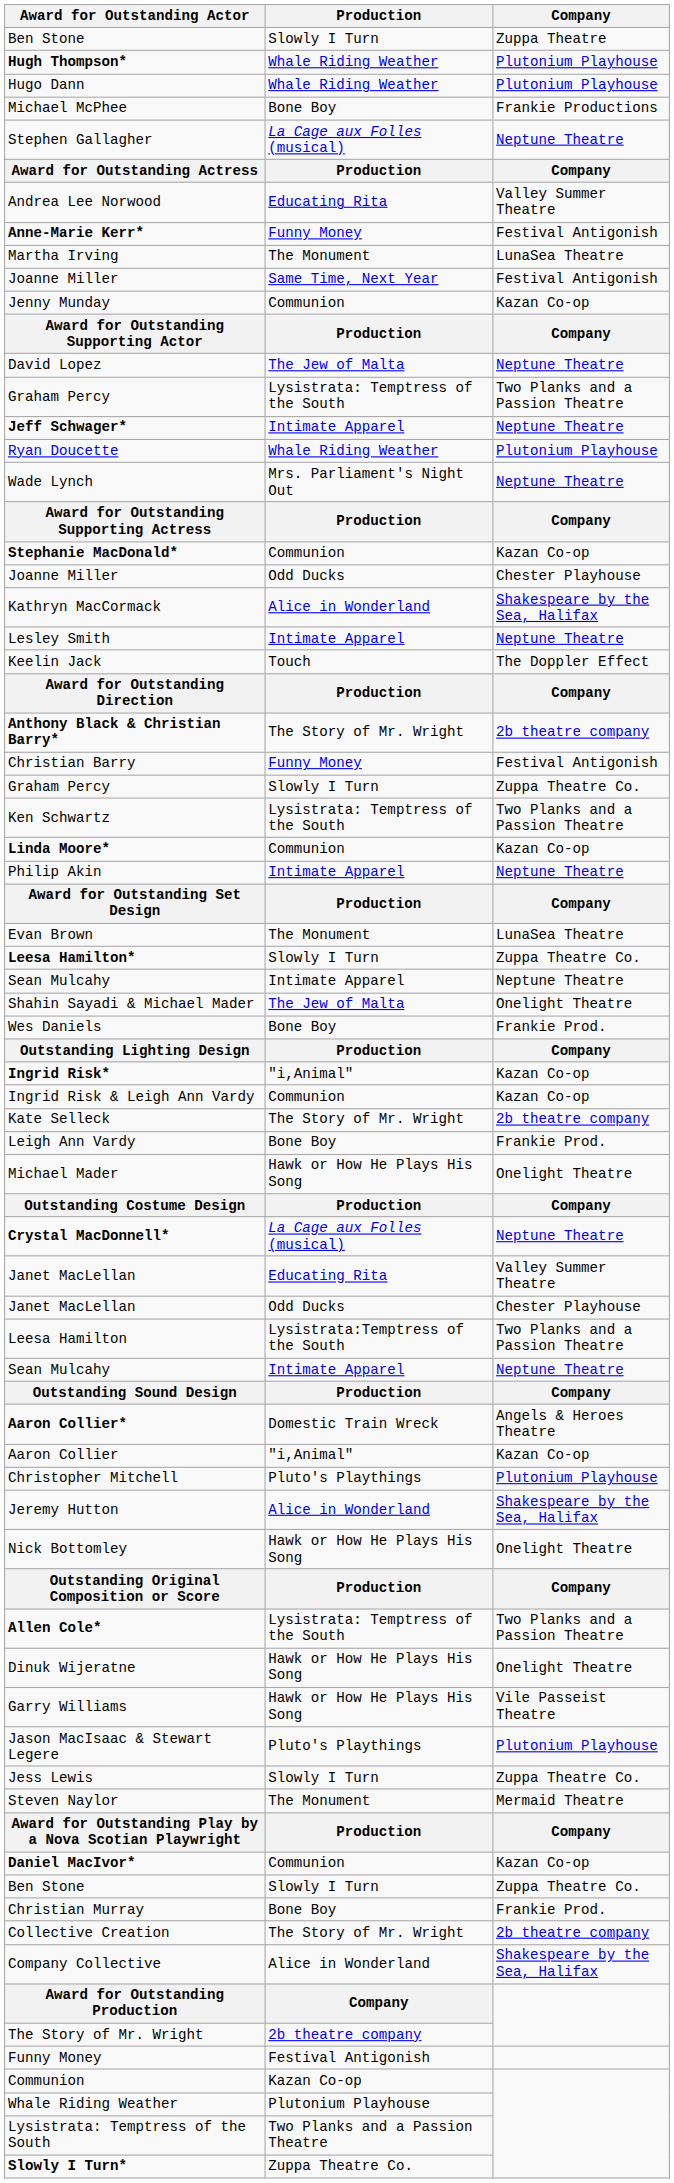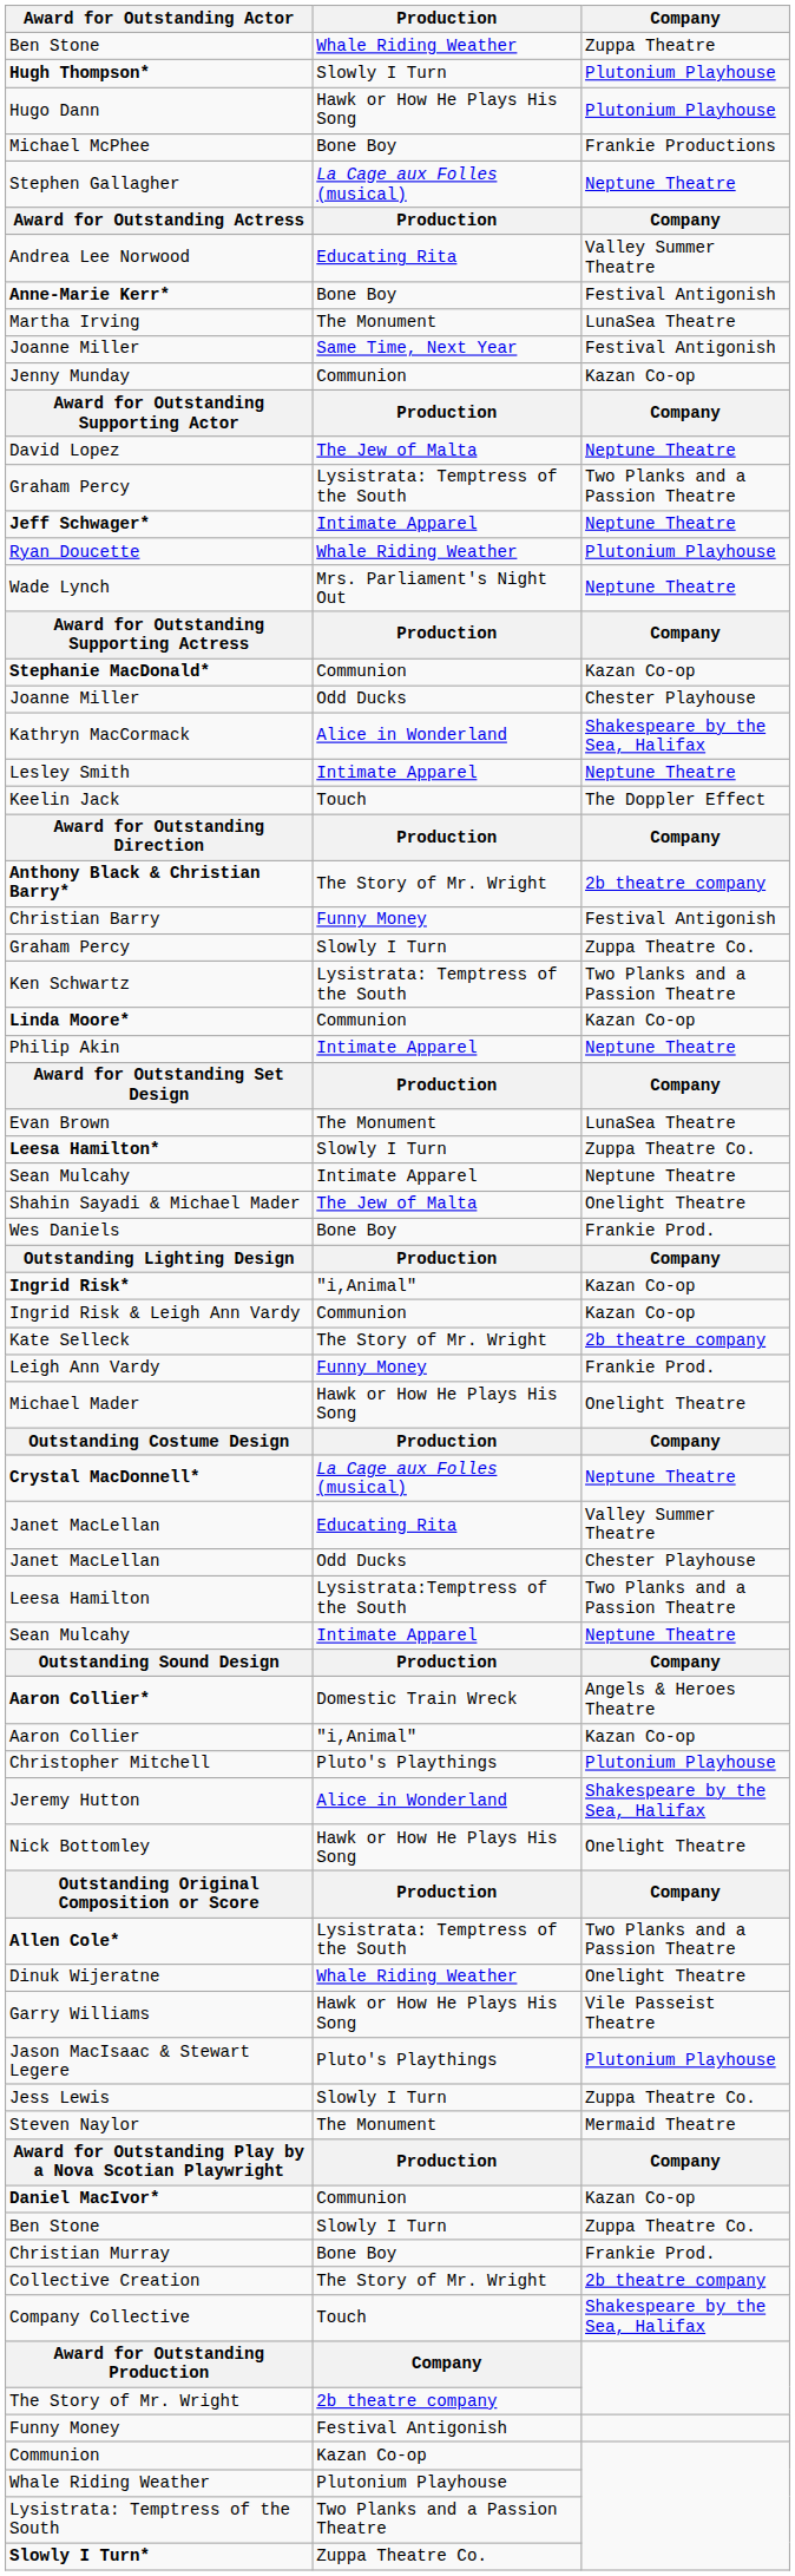Ben Stone / Zuppa Theatre | Production: Slowly I Turn -> Whale Riding Weather
Hugh Thompson* | Production: Whale Riding Weather -> Slowly I Turn
Hugo Dann | Production: Whale Riding Weather -> Hawk or How He Plays His Song
Anne-Marie Kerr* | Production: Funny Money -> Bone Boy
Leigh Ann Vardy | Production: Bone Boy -> Funny Money
Dinuk Wijeratne | Production: Hawk or How He Plays His Song -> Whale Riding Weather
Company Collective | Production: Alice in Wonderland -> Touch
